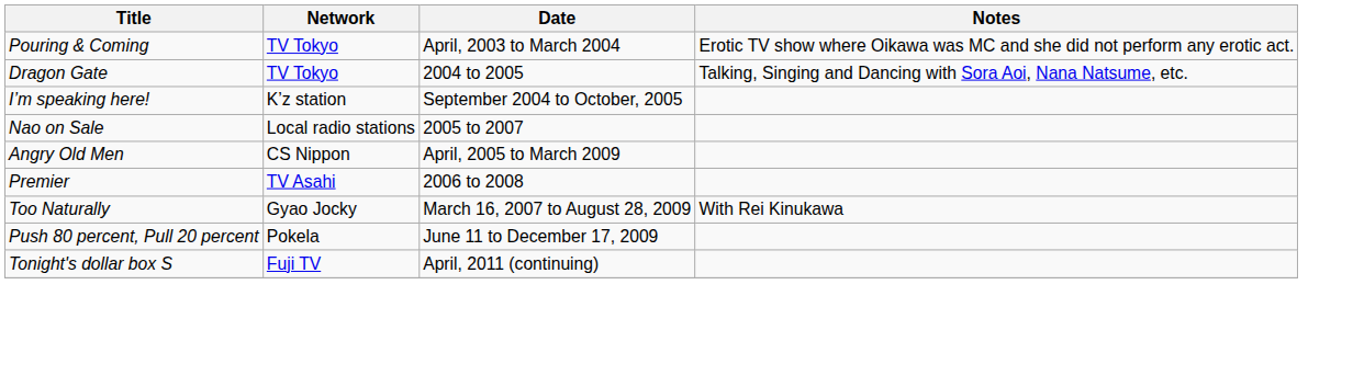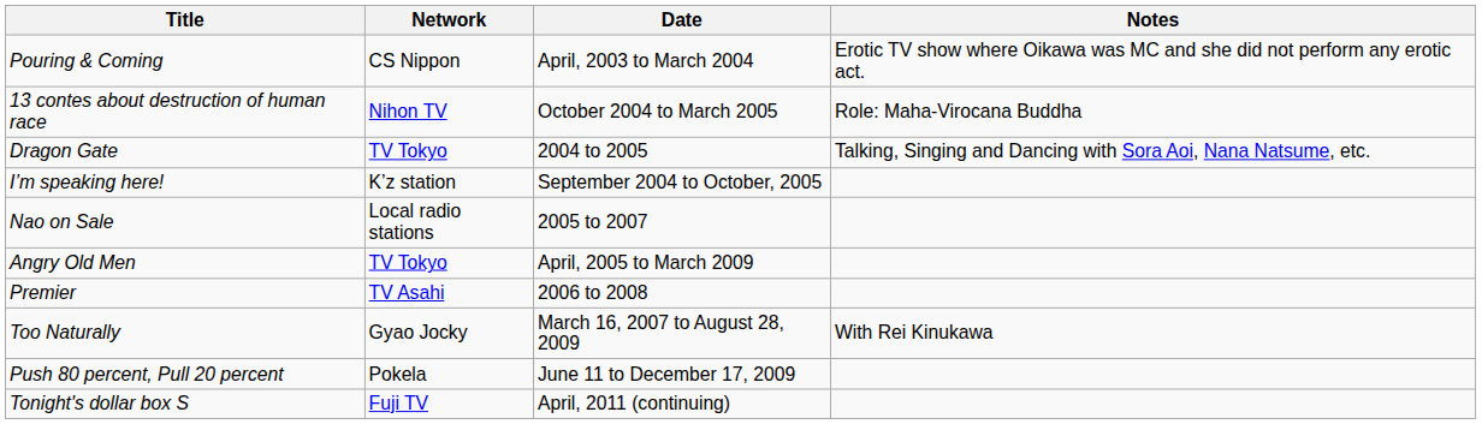Pouring & Coming | Network: TV Tokyo -> CS Nippon
+ row: 13 contes about destruction of human race | Nihon TV | October 2004 to March 2005 | Role: Maha-Virocana Buddha
Angry Old Men | Network: CS Nippon -> TV Tokyo
